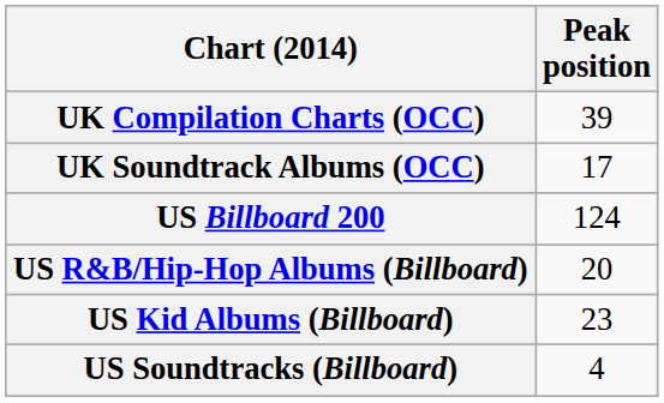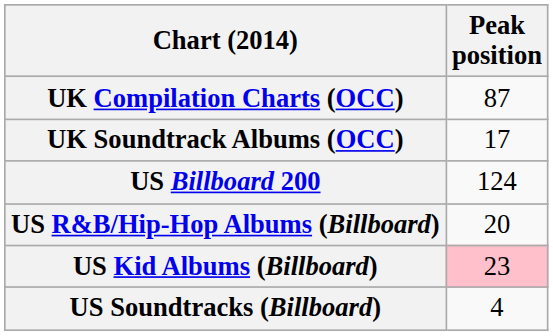UK Compilation Charts (OCC) | Peak position: 39 -> 87
US Kid Albums (Billboard) | Peak position: no background -> pink background
